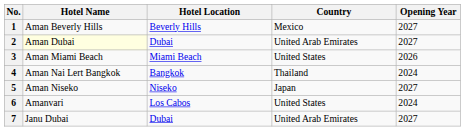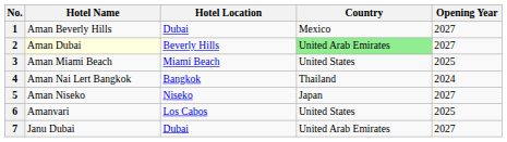1 | Hotel Location: Beverly Hills -> Dubai
2 | Hotel Location: Dubai -> Beverly Hills
2 | Country: no background -> lightgreen background
3 | Opening Year: 2026 -> 2025
6 | Opening Year: 2024 -> 2025
